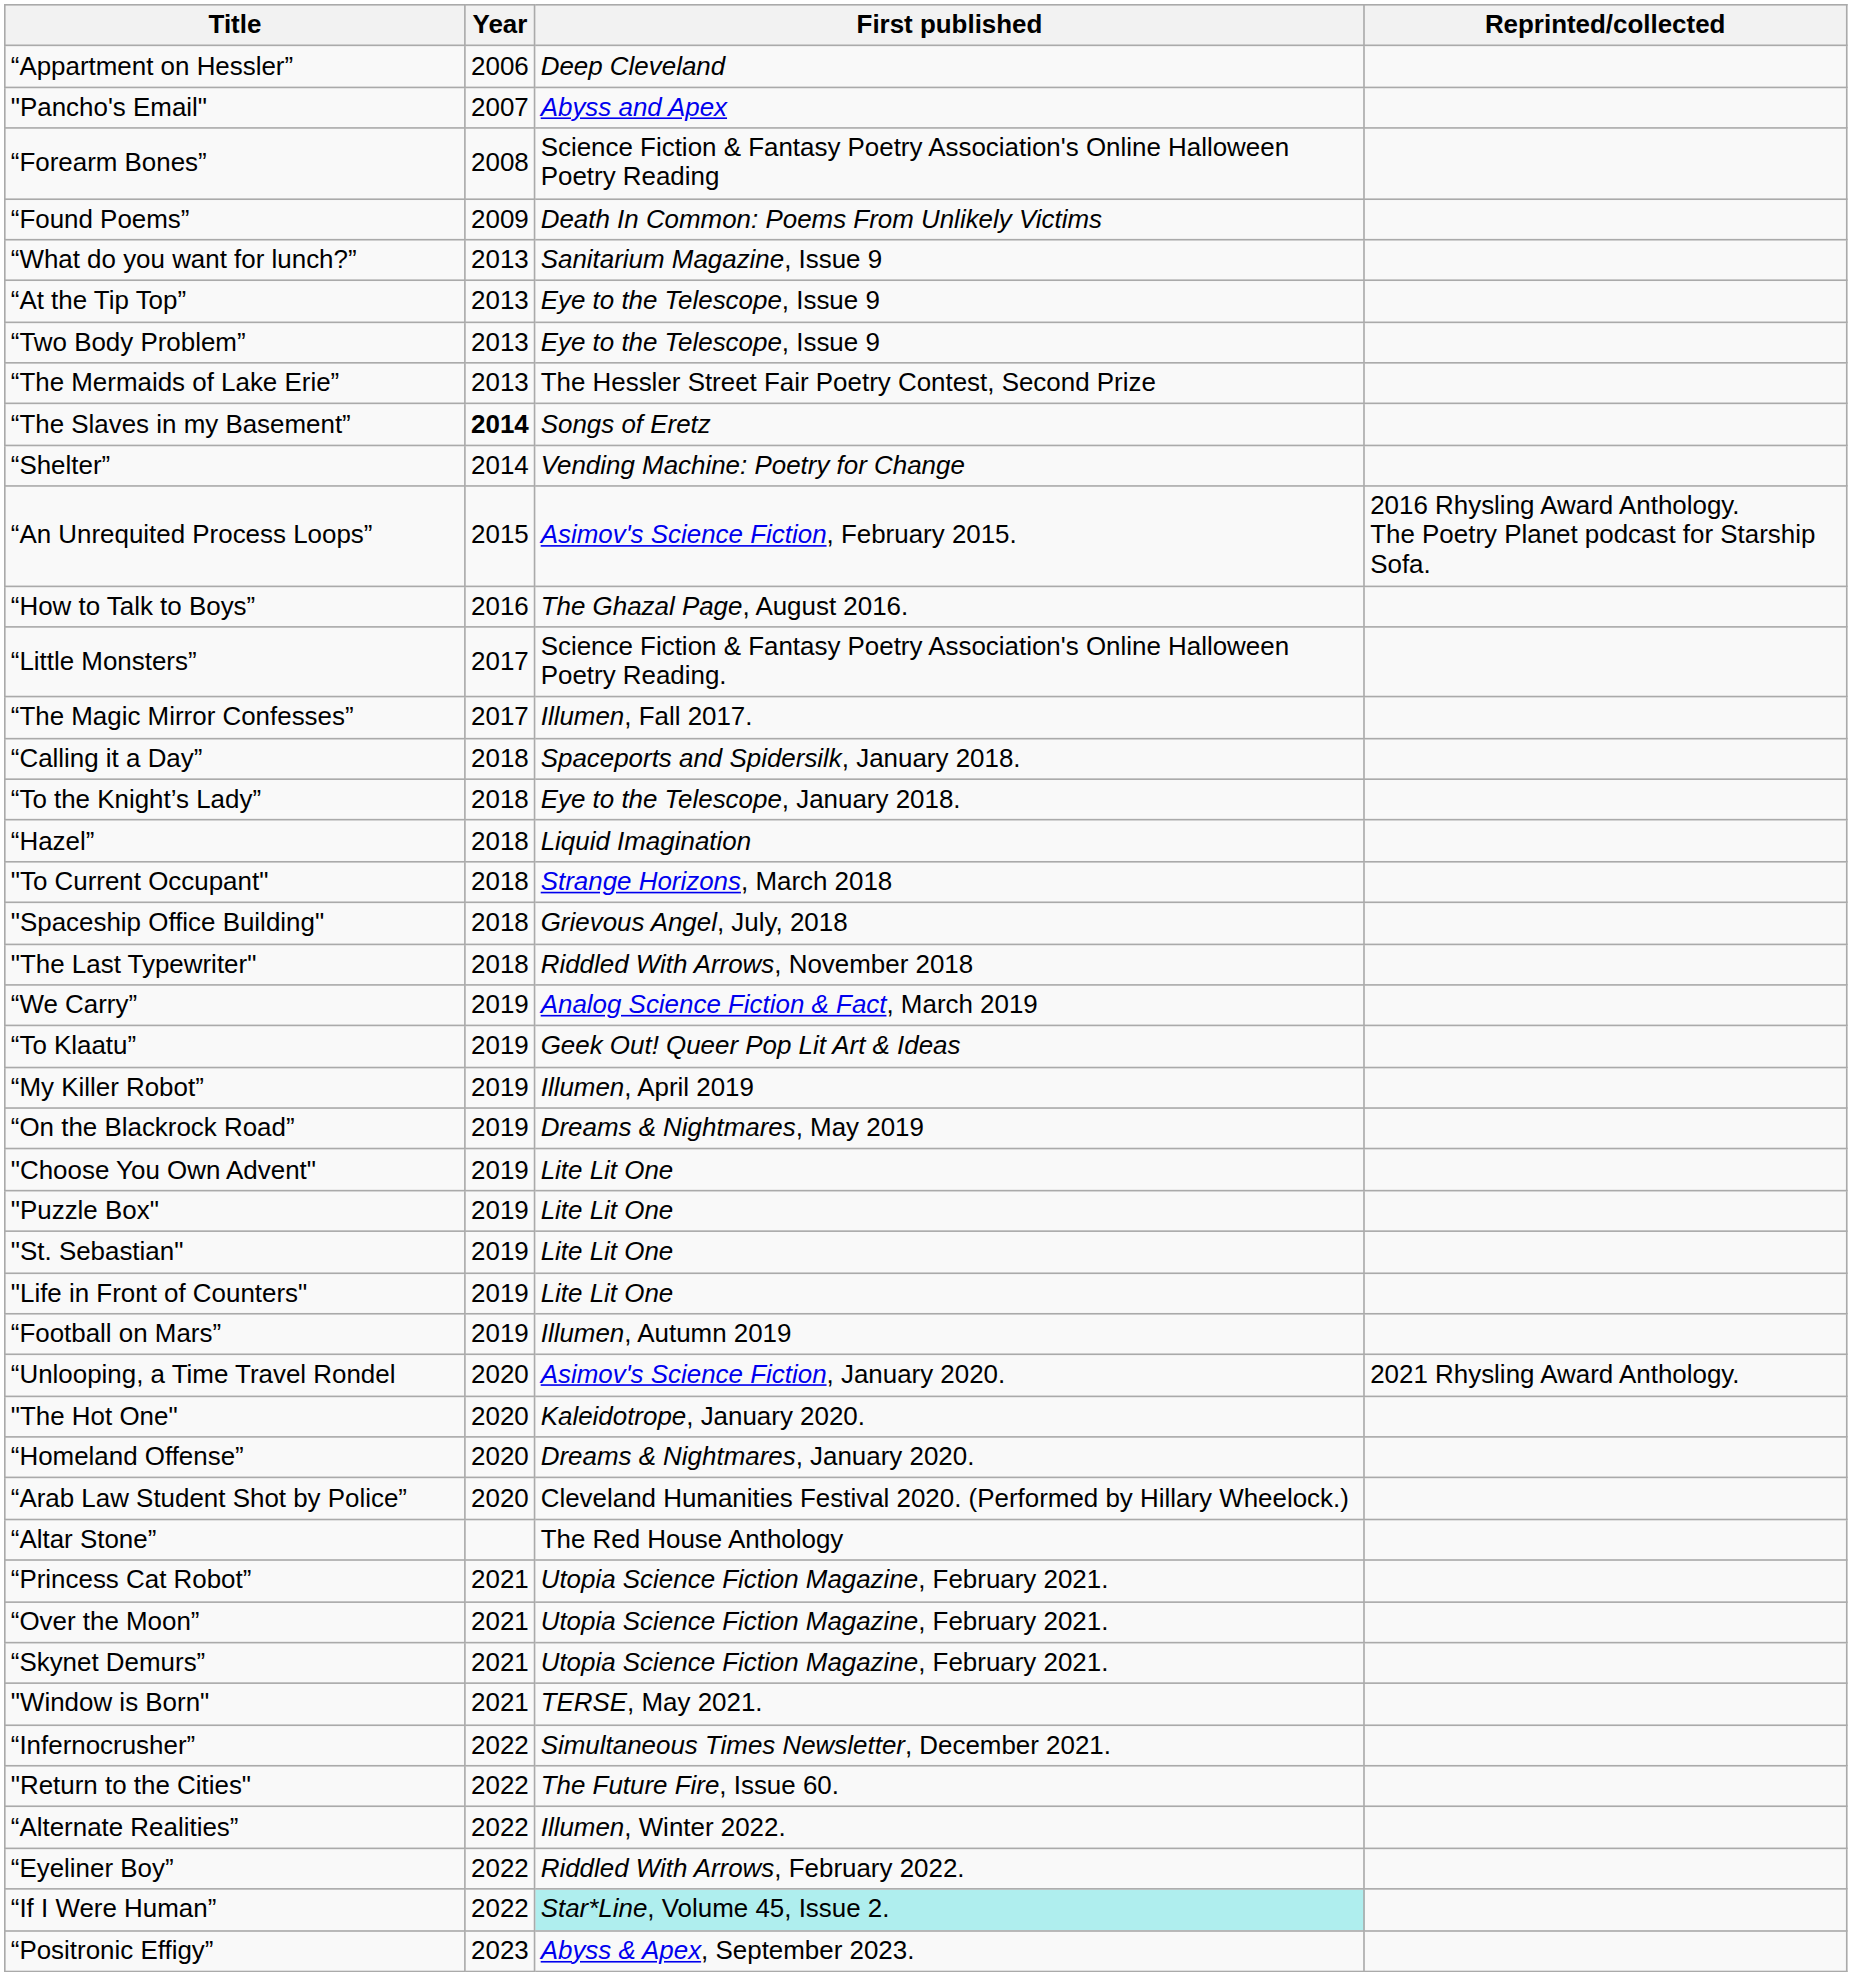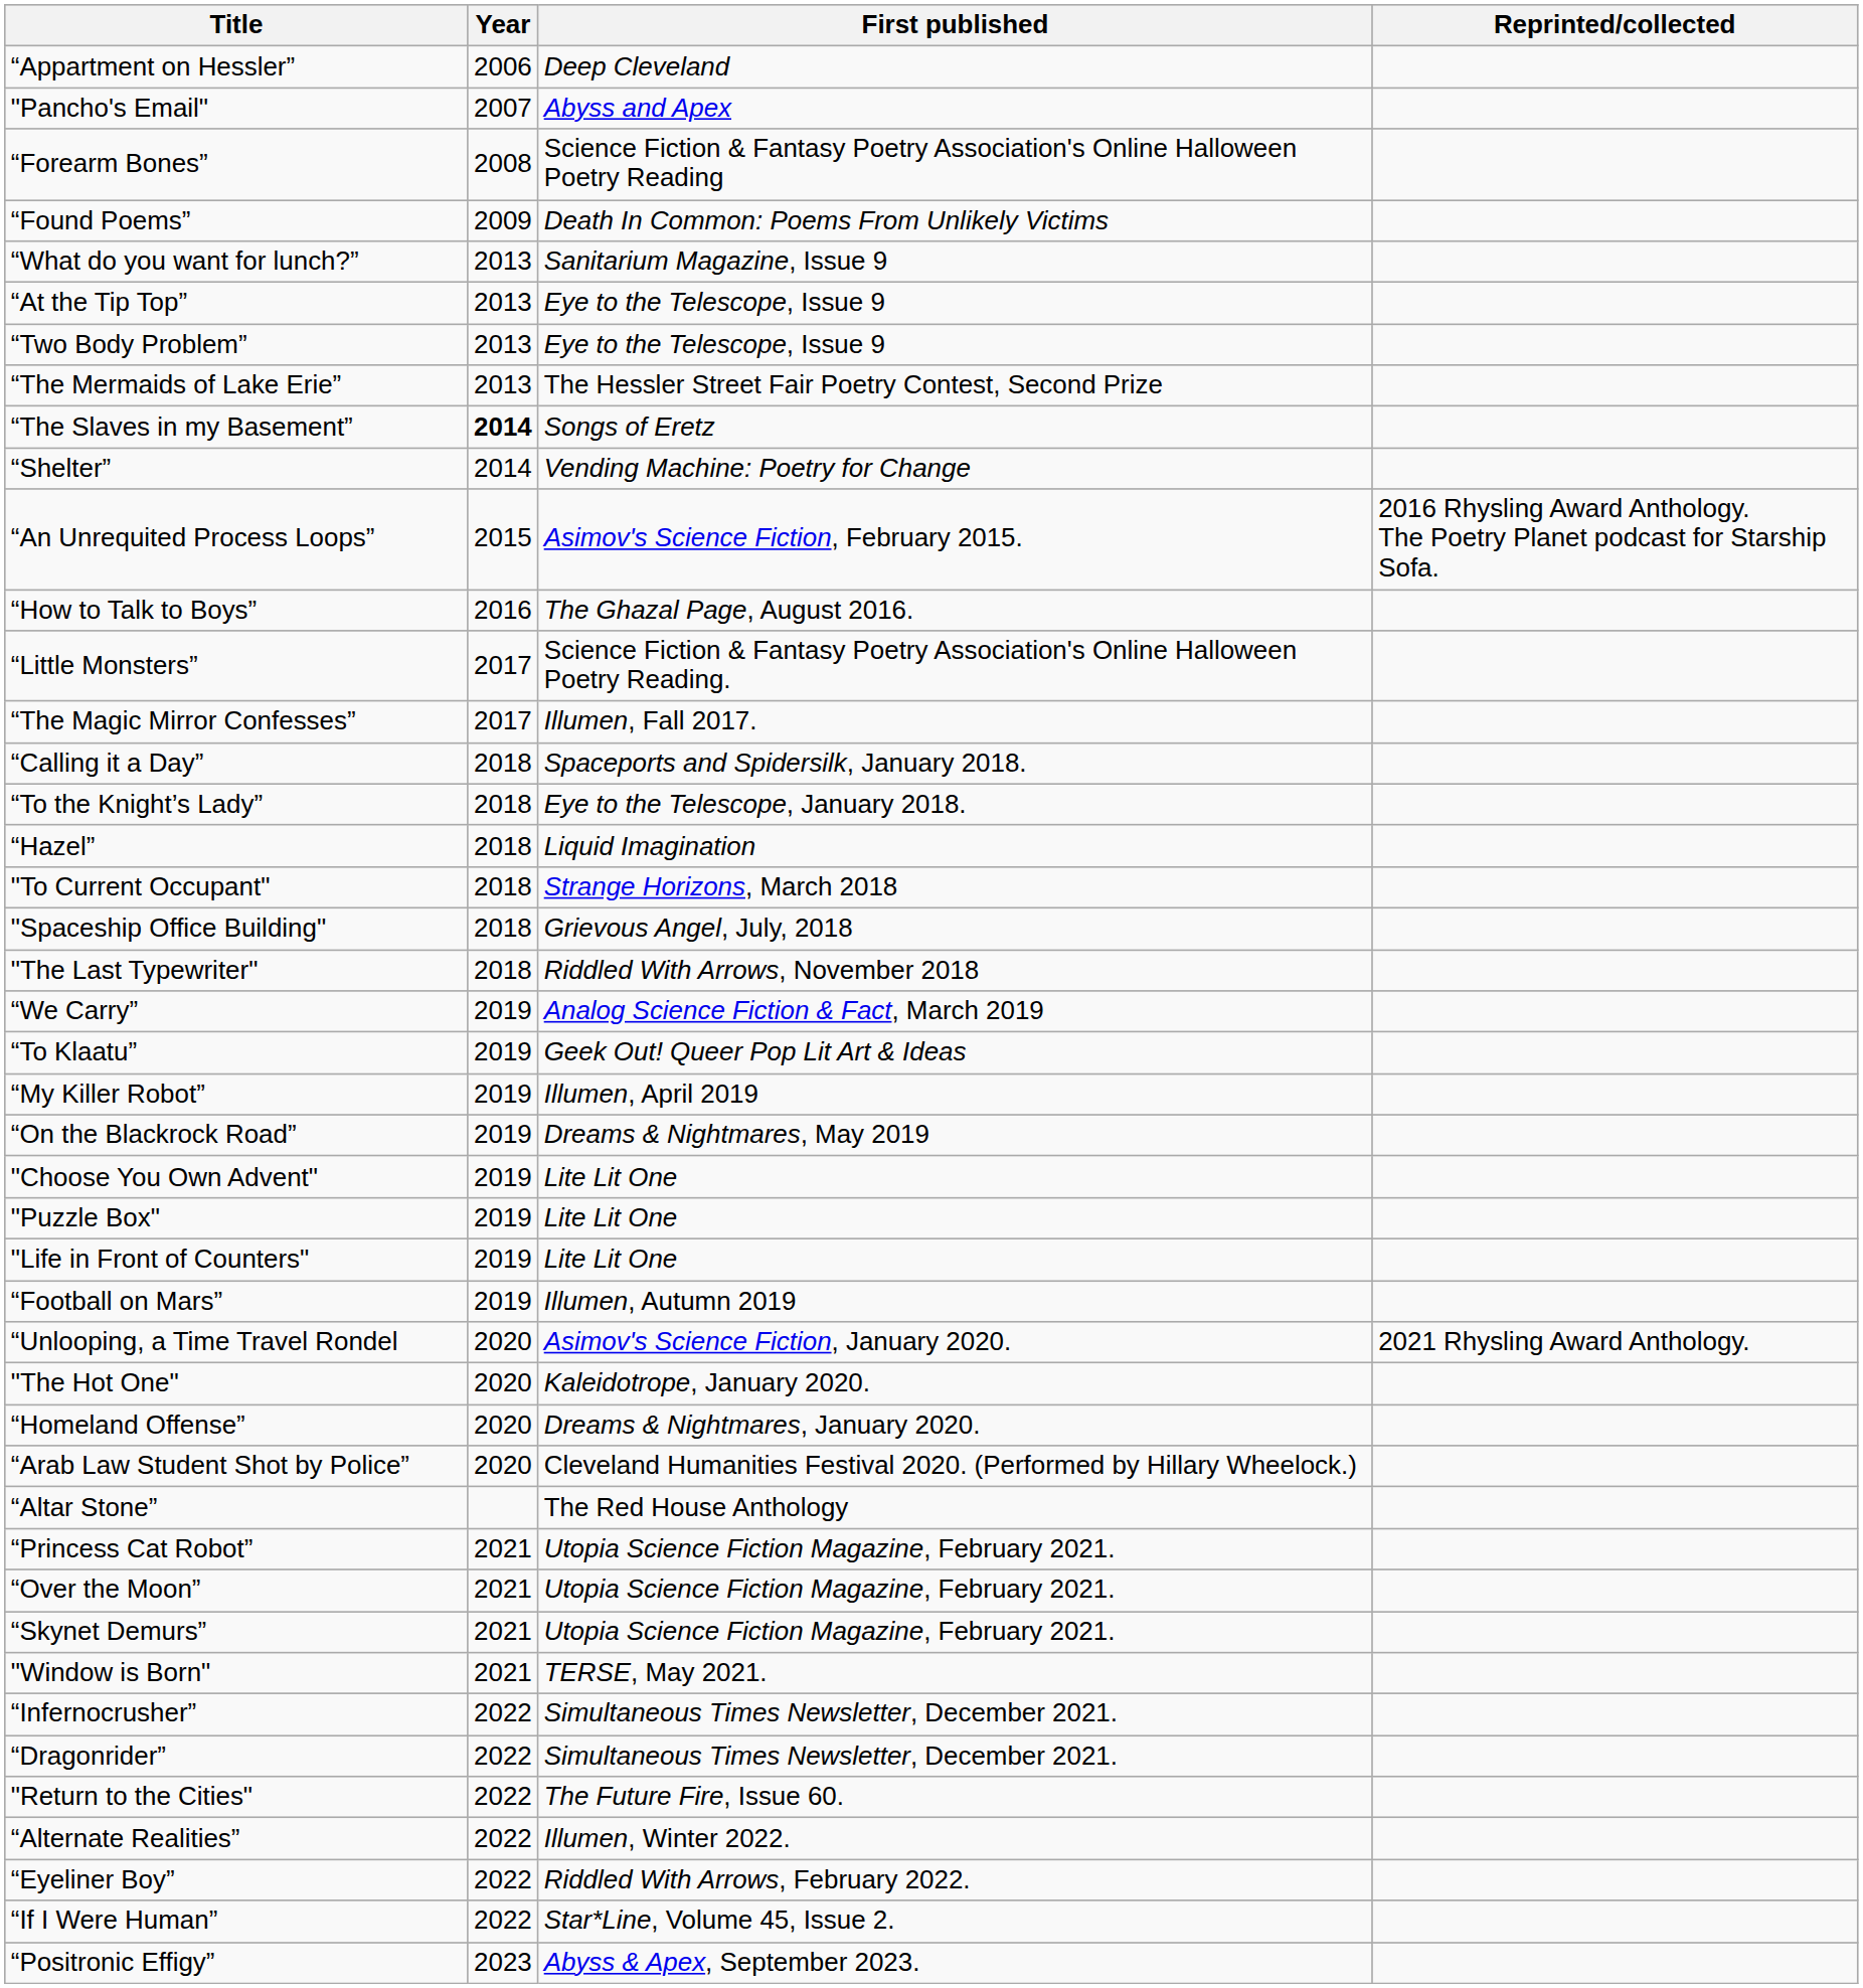- row: "St. Sebastian" | 2019 | Lite Lit One
+ row: “Dragonrider” | 2022 | Simultaneous Times Newsletter, December 2021.
“If I Were Human” | First published: paleturquoise background -> no background
